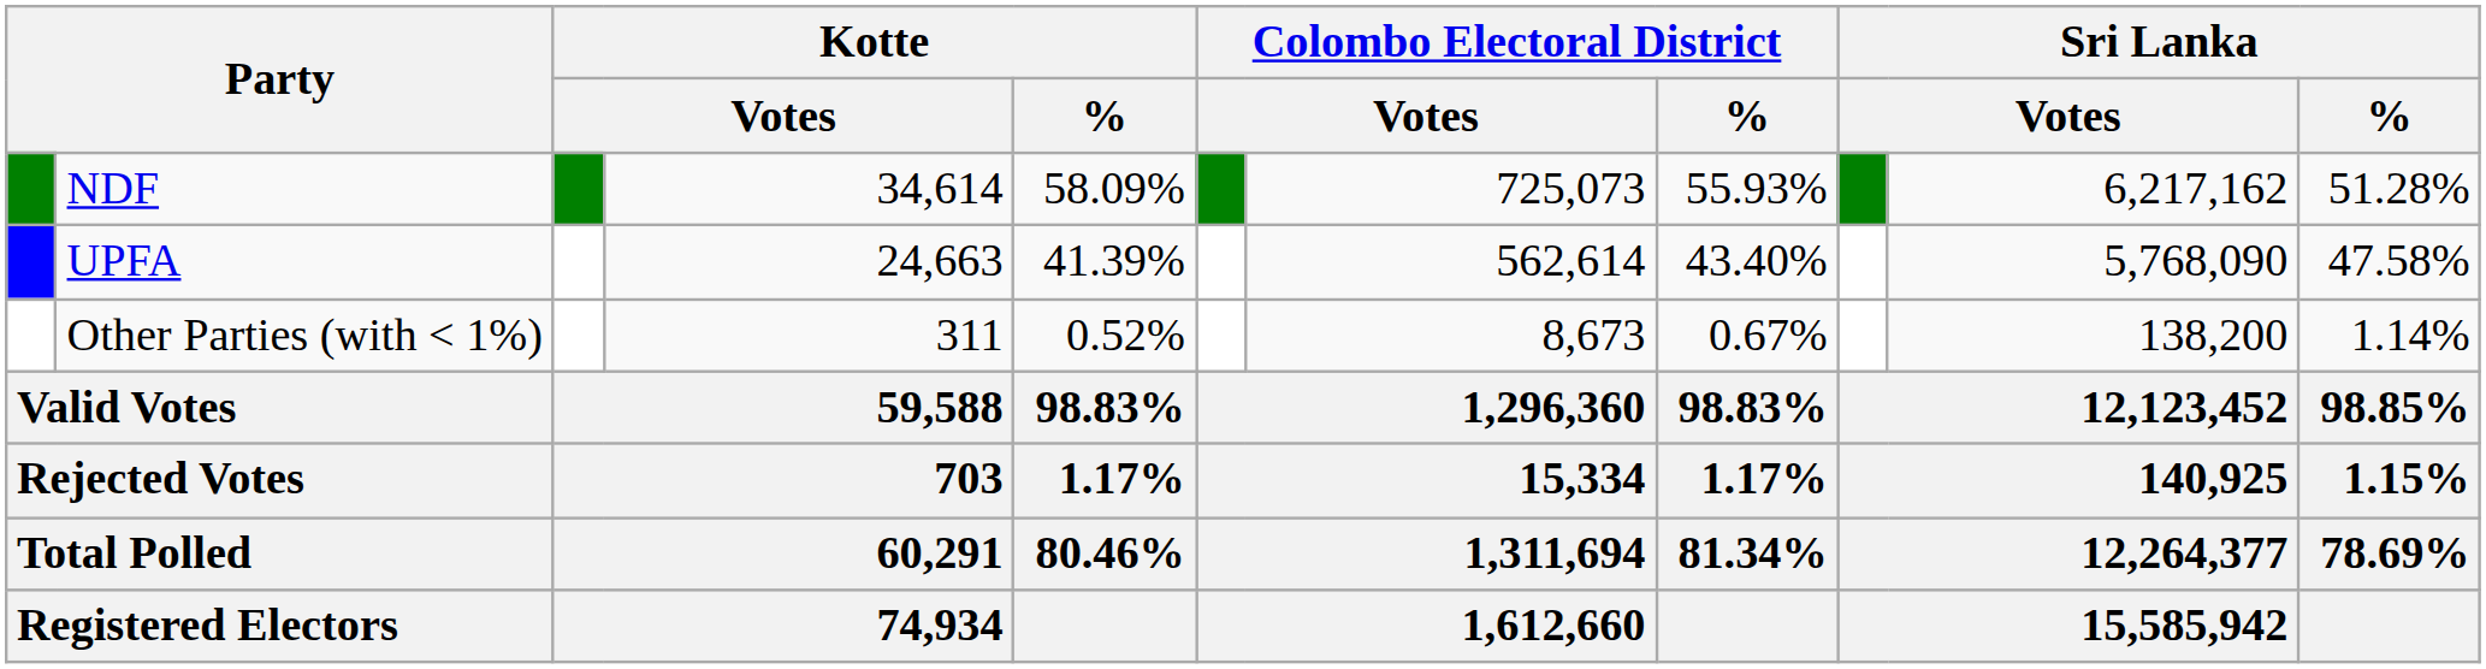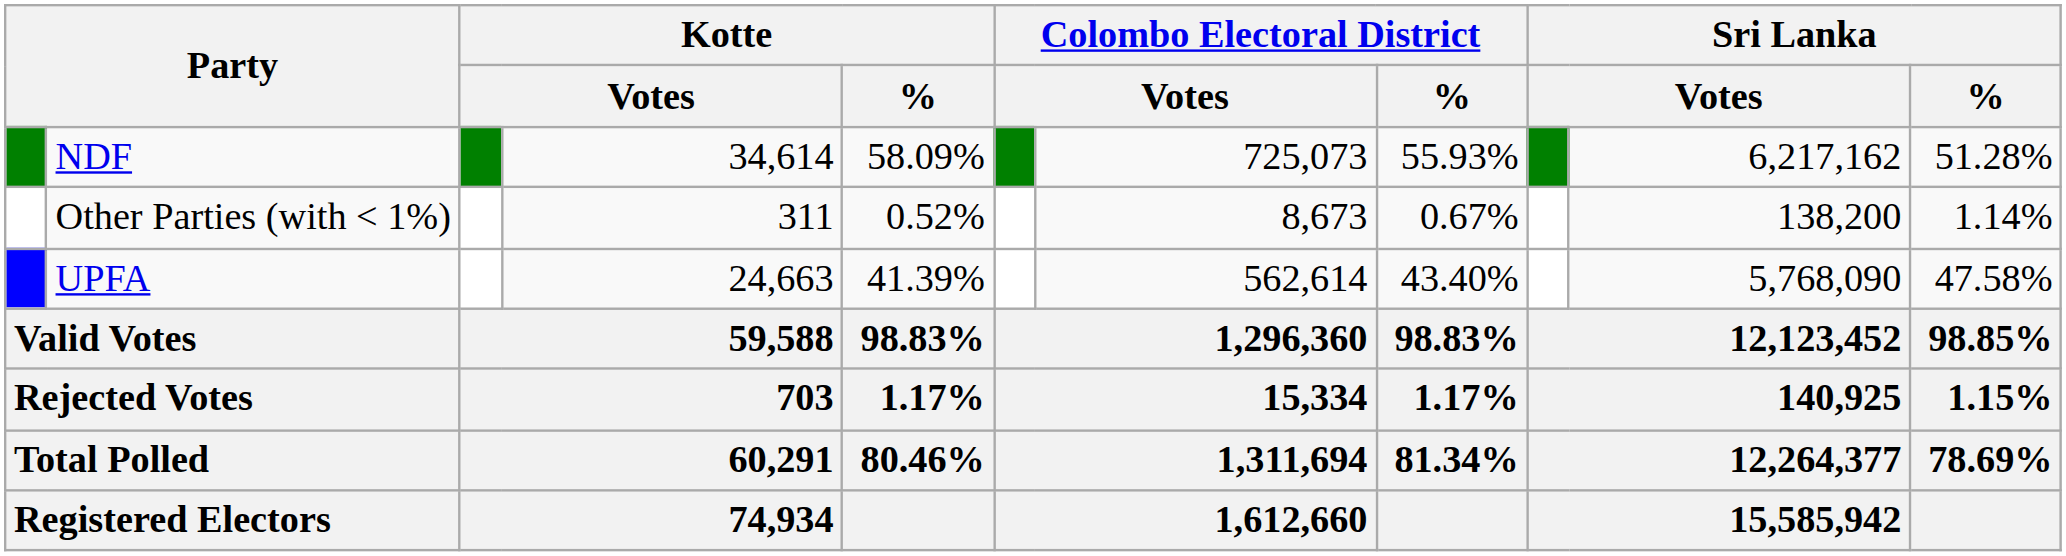rows swapped: UPFA <-> Other Parties (with < 1%)
